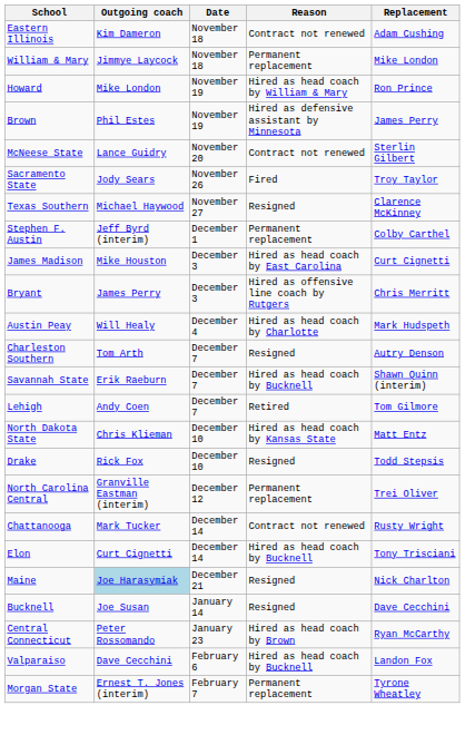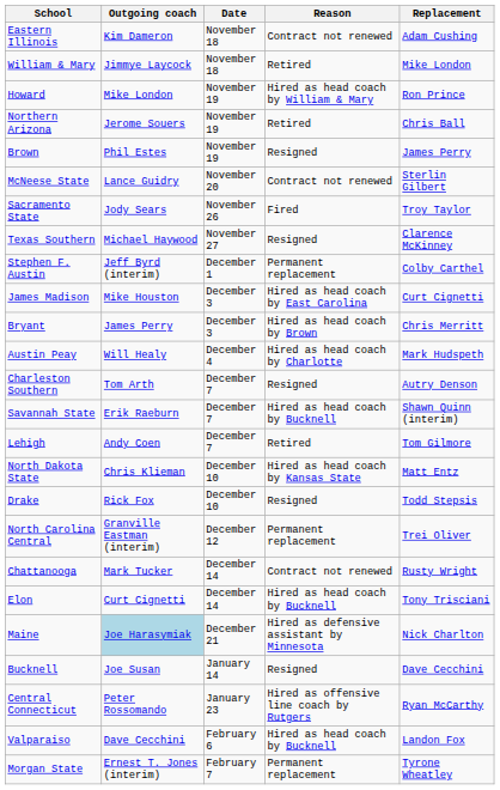William & Mary | Reason: Permanent replacement -> Retired
+ row: Northern Arizona | Jerome Souers | November 19 | Retired | Chris Ball
Brown | Reason: Hired as defensive assistant by Minnesota -> Resigned
Bryant | Reason: Hired as offensive line coach by Rutgers -> Hired as head coach by Brown
Maine | Reason: Resigned -> Hired as defensive assistant by Minnesota
Central Connecticut | Reason: Hired as head coach by Brown -> Hired as offensive line coach by Rutgers
